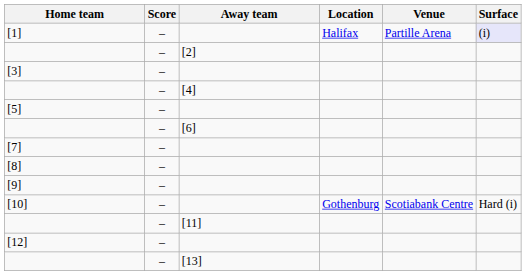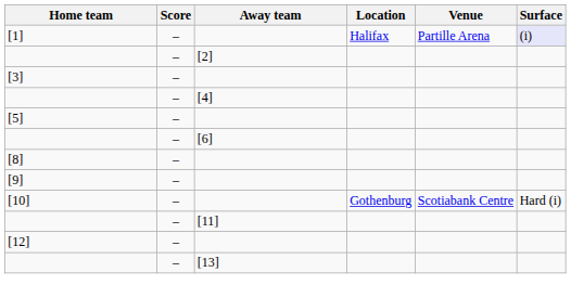- row: [7] | –
